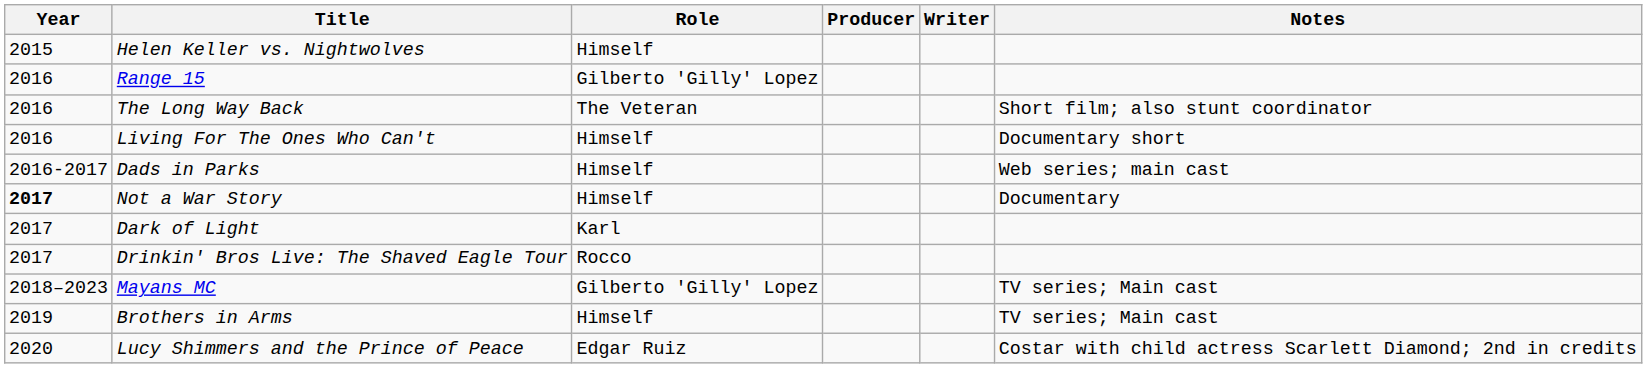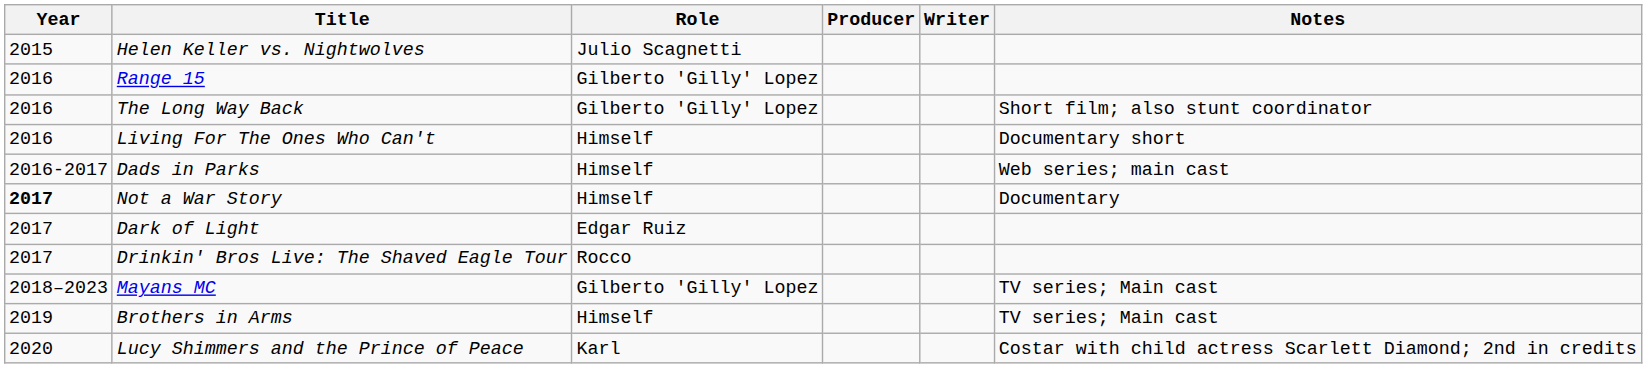Helen Keller vs. Nightwolves | Role: Himself -> Julio Scagnetti
The Long Way Back | Role: The Veteran -> Gilberto 'Gilly' Lopez
Dark of Light | Role: Karl -> Edgar Ruiz
Lucy Shimmers and the Prince of Peace | Role: Edgar Ruiz -> Karl
